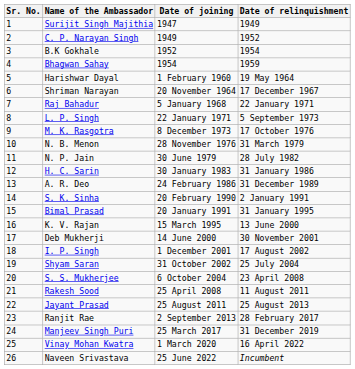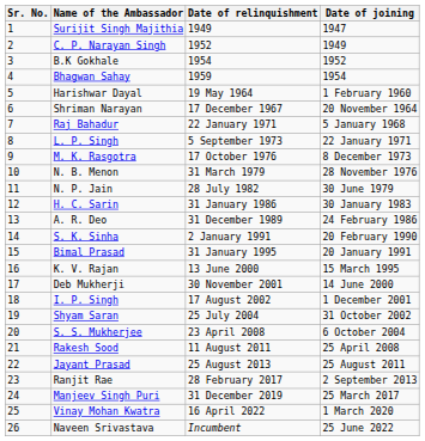columns swapped: Date of joining <-> Date of relinquishment
